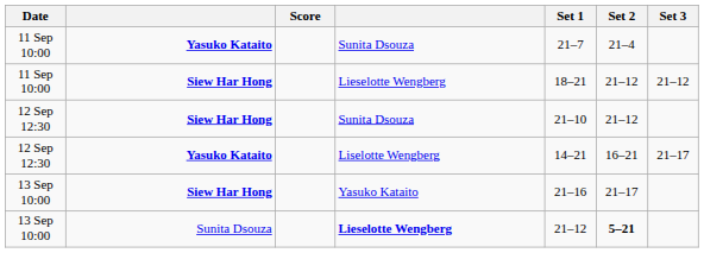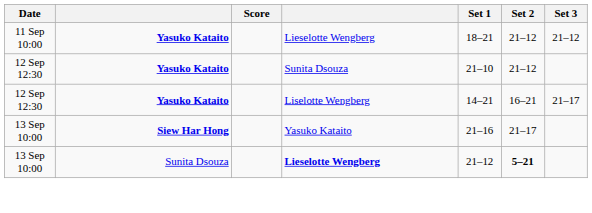- row: 11 Sep 10:00 | Yasuko Kataito | Sunita Dsouza | 21–7 | 21–4
11 Sep 10:00 / Lieselotte Wengberg | column 2: Siew Har Hong -> Yasuko Kataito
12 Sep 12:30 / Sunita Dsouza | column 2: Siew Har Hong -> Yasuko Kataito
